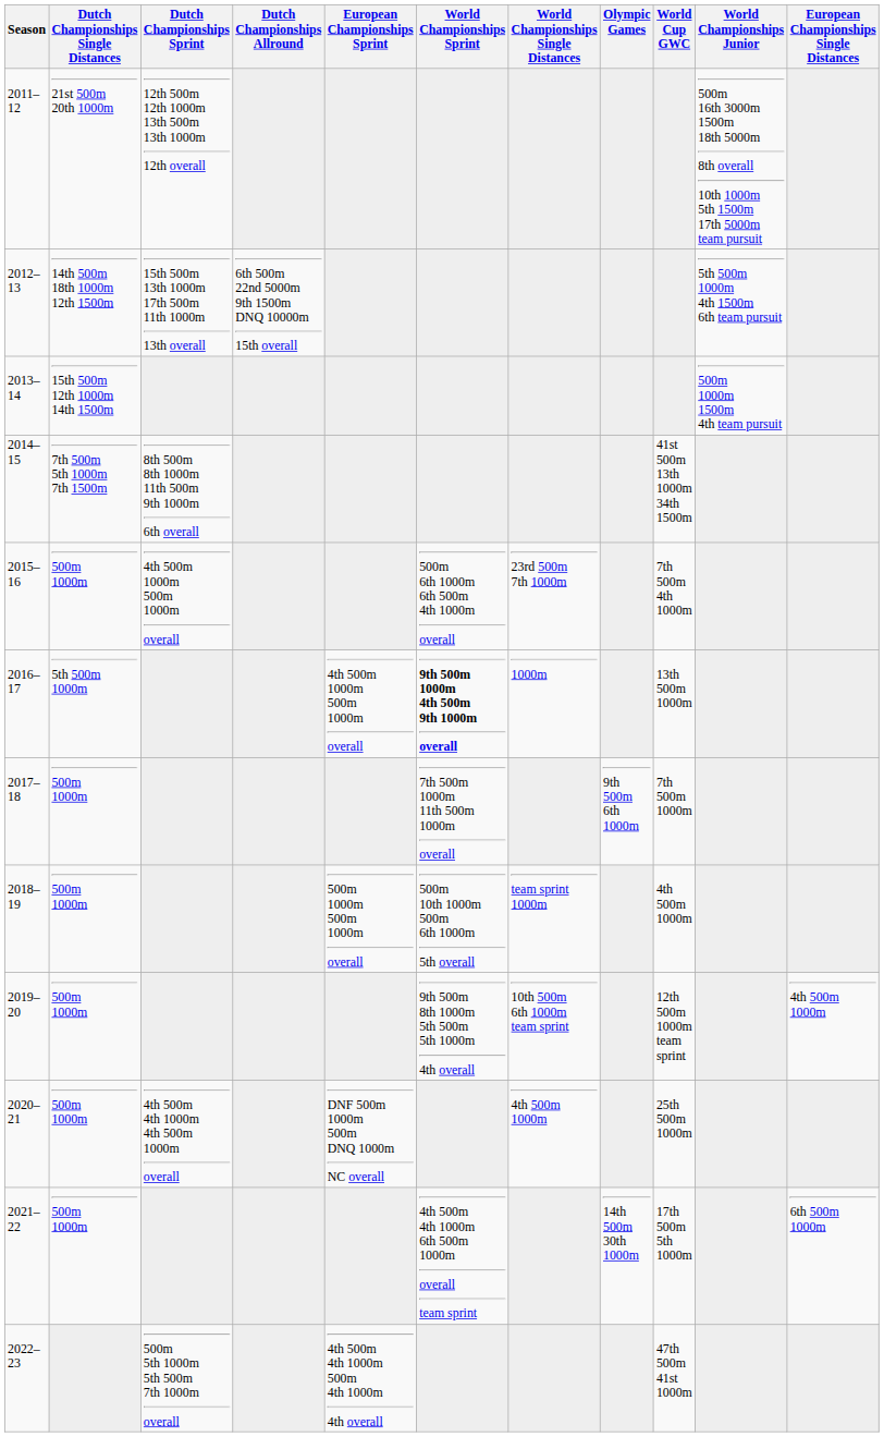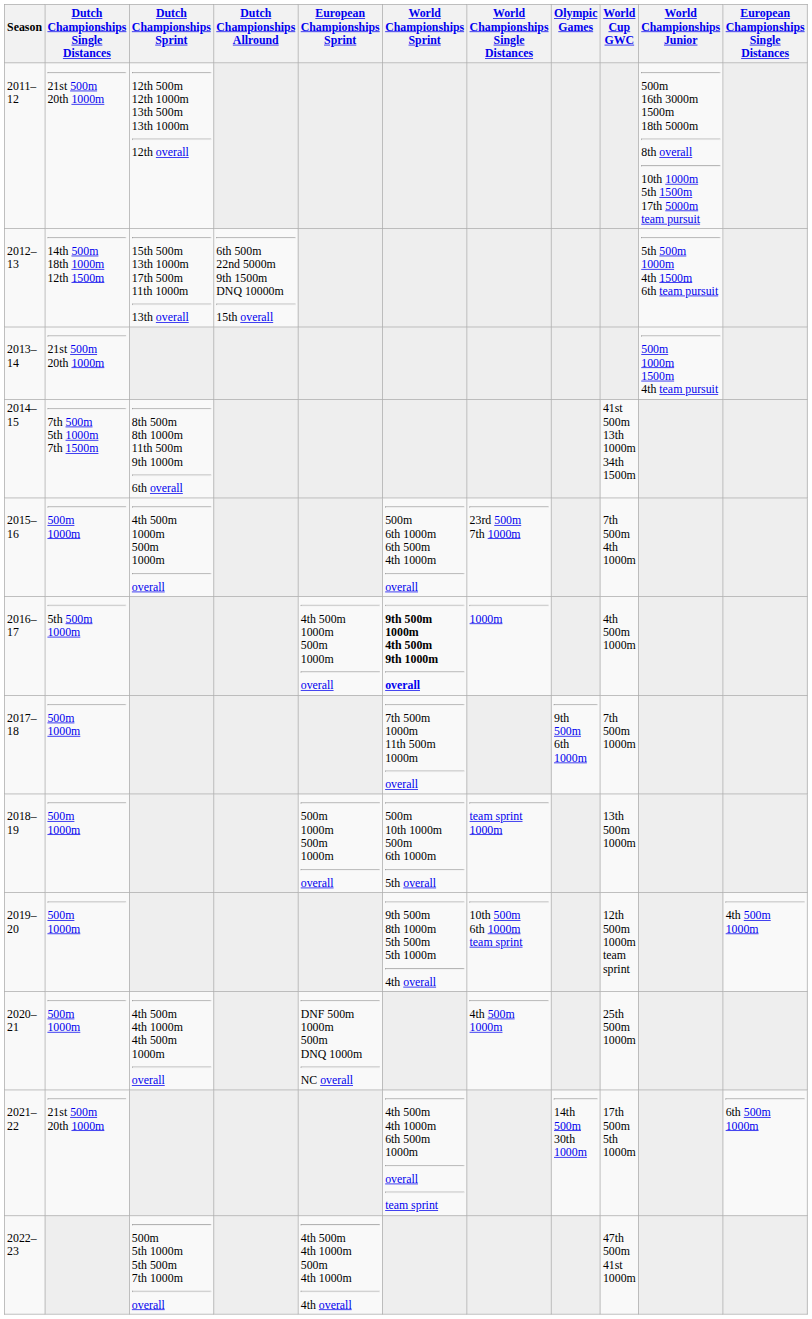2013–14 | Dutch Championships Single Distances: 15th 500m 12th 1000m 14th 1500m -> 21st 500m 20th 1000m
2016–17 | World Cup GWC: 13th 500m 1000m -> 4th 500m 1000m
2018–19 | World Cup GWC: 4th 500m 1000m -> 13th 500m 1000m
2021–22 | Dutch Championships Single Distances: 500m 1000m -> 21st 500m 20th 1000m
